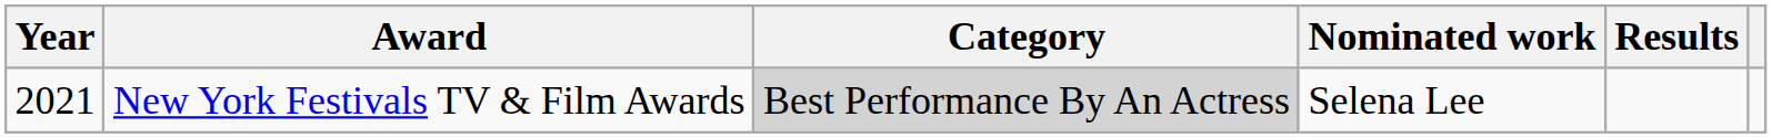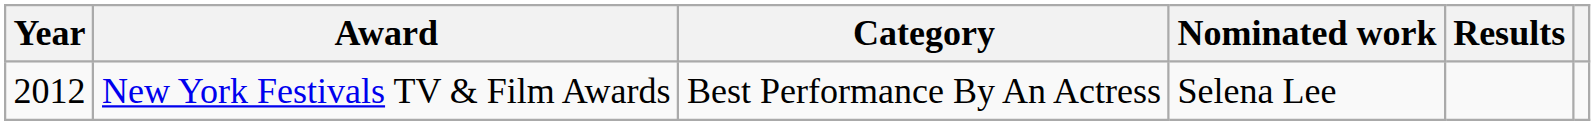New York Festivals TV & Film Awards | Year: 2021 -> 2012
New York Festivals TV & Film Awards | Category: lightgrey background -> no background
